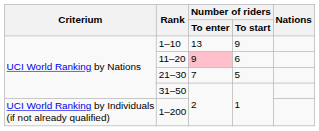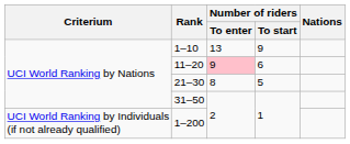21–30 | Number of riders / To enter: 7 -> 8
